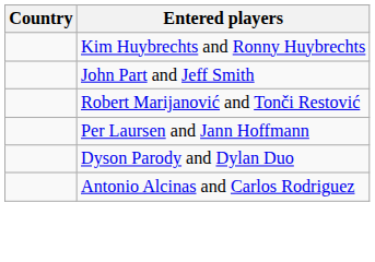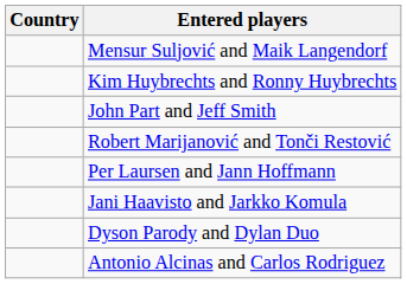+ row: Mensur Suljović and Maik Langendorf
+ row: Jani Haavisto and Jarkko Komula
